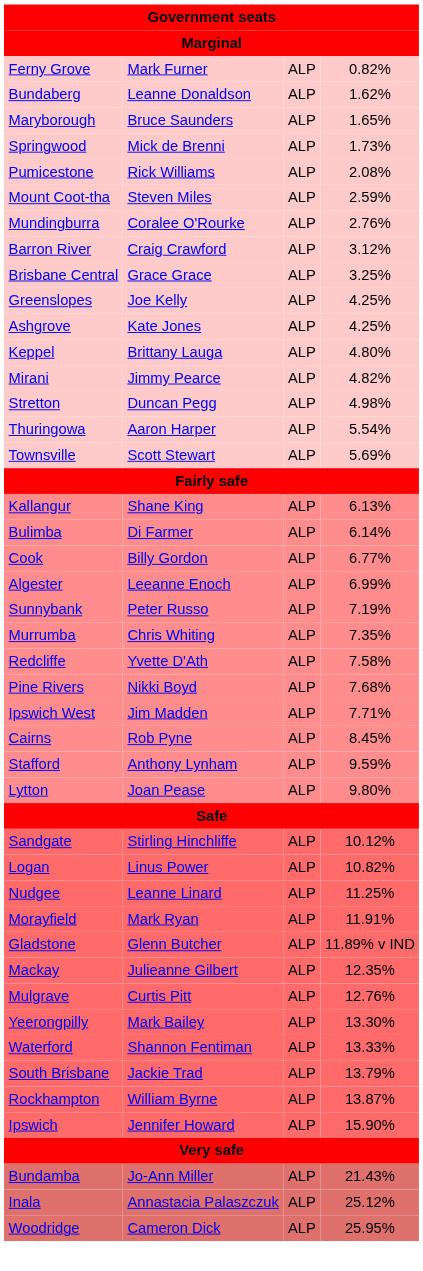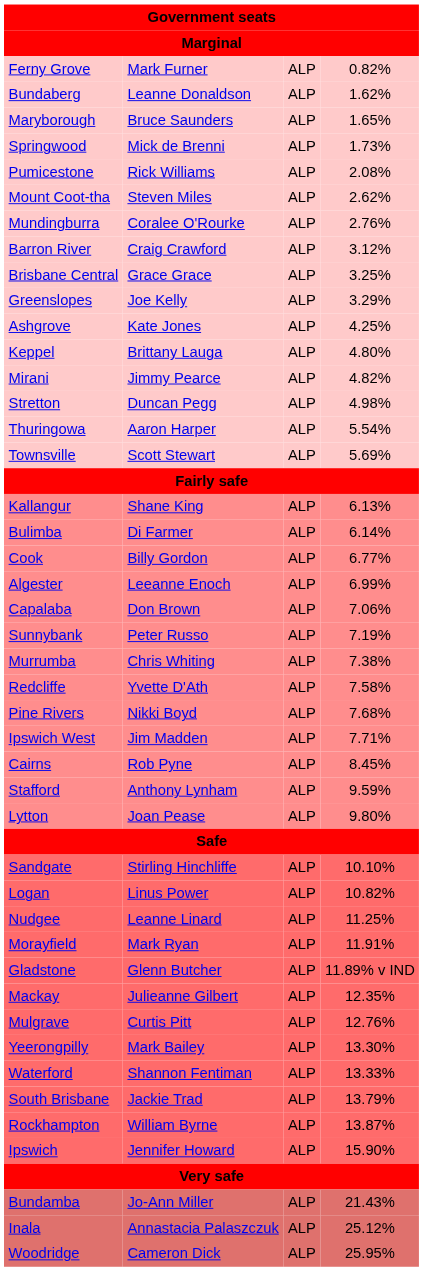Mount Coot-tha | column 4: 2.59% -> 2.62%
Greenslopes | column 4: 4.25% -> 3.29%
+ row: Capalaba | Don Brown | ALP | 7.06%
Murrumba | column 4: 7.35% -> 7.38%
Sandgate | column 4: 10.12% -> 10.10%
